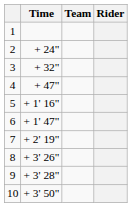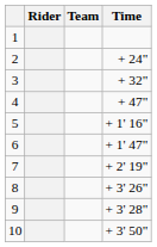columns swapped: Rider <-> Time
